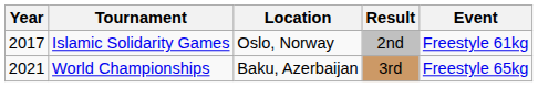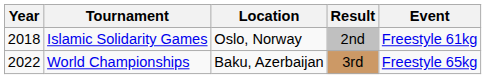Islamic Solidarity Games | Year: 2017 -> 2018
World Championships | Year: 2021 -> 2022
